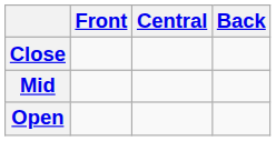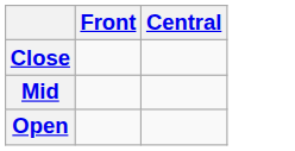- column: Back
